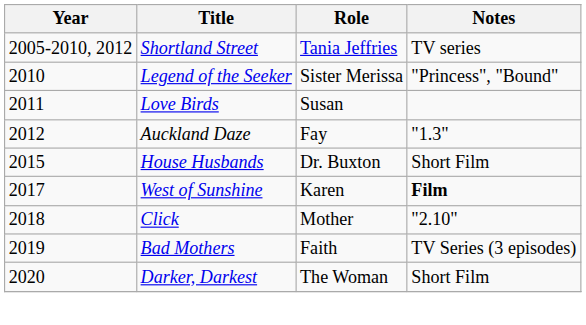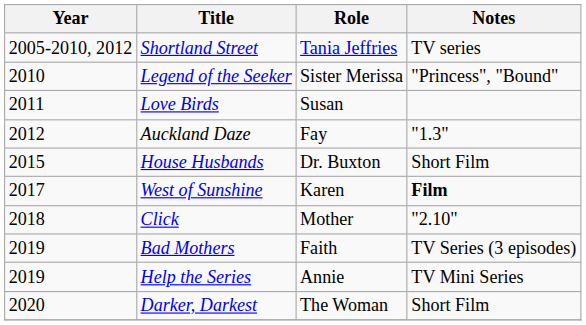+ row: 2019 | Help the Series | Annie | TV Mini Series
